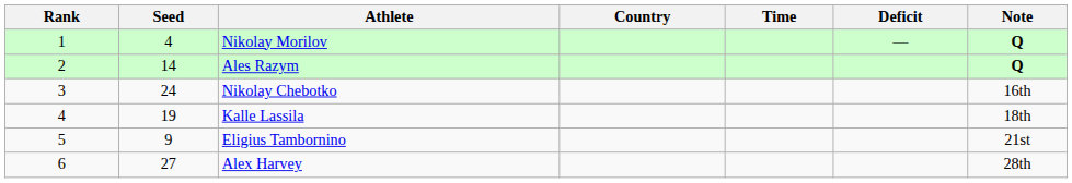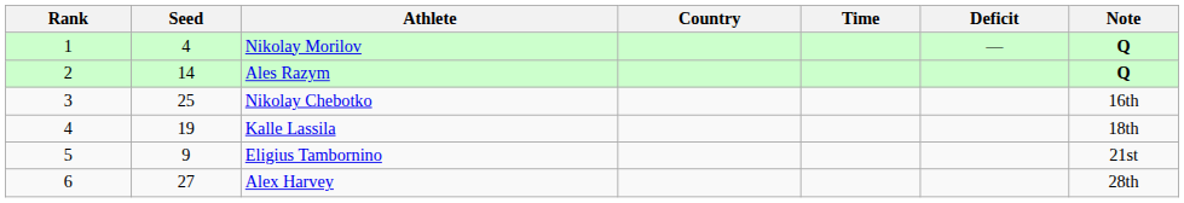Nikolay Chebotko | Seed: 24 -> 25
